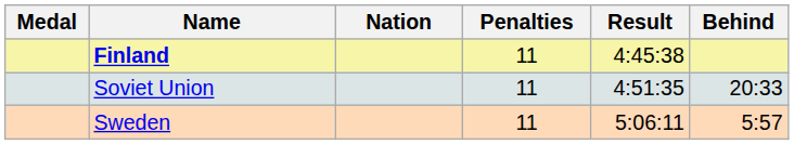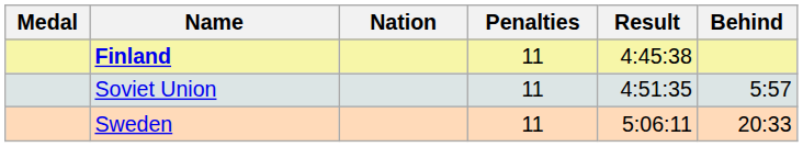Soviet Union | Behind: 20:33 -> 5:57
Sweden | Behind: 5:57 -> 20:33
